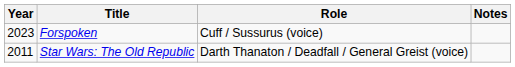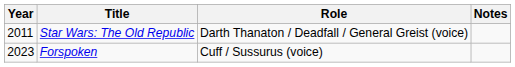rows swapped: Star Wars: The Old Republic <-> Forspoken
